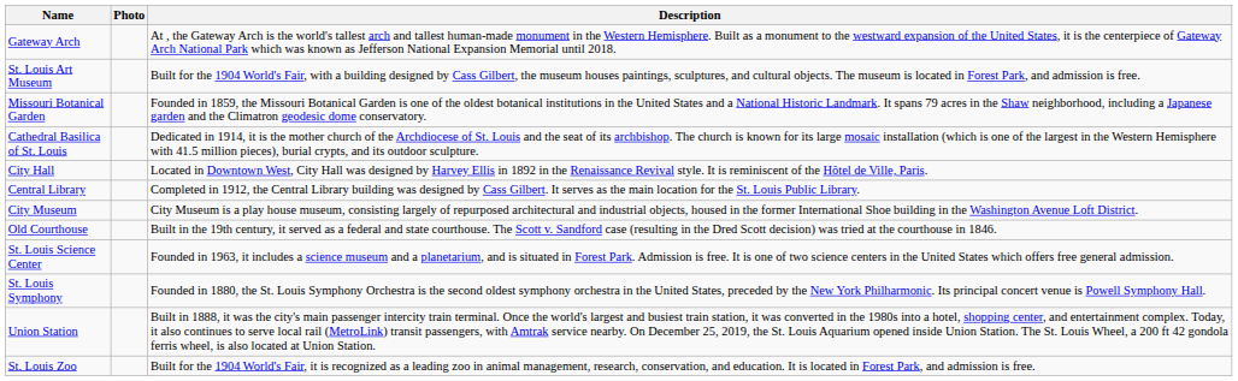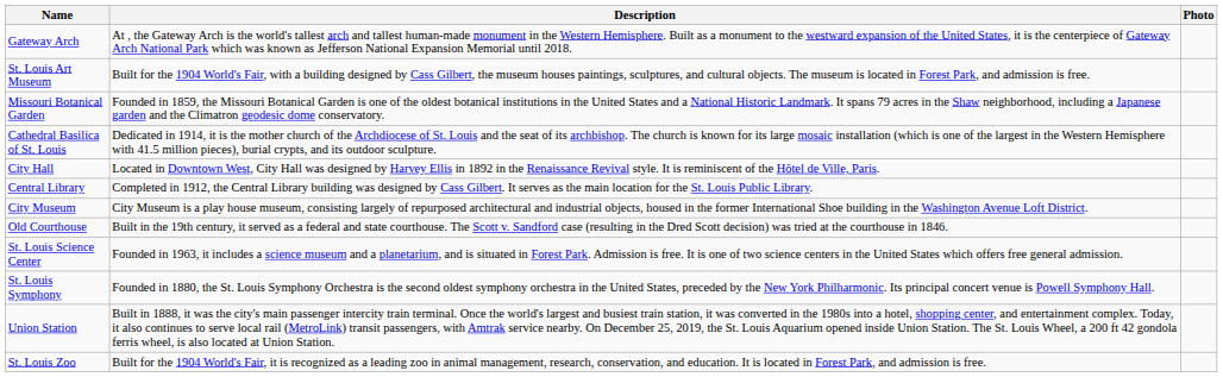columns swapped: Description <-> Photo
